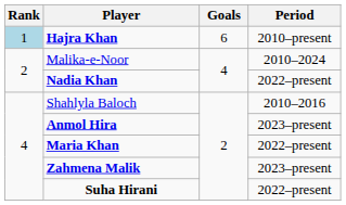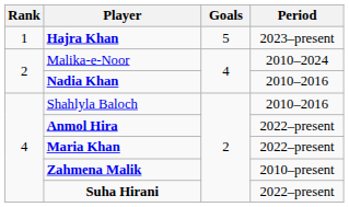Hajra Khan | Rank: lightblue background -> no background
Hajra Khan | Goals: 6 -> 5
Hajra Khan | Period: 2010–present -> 2023–present
Nadia Khan | Period: 2022–present -> 2010–2016
Anmol Hira | Period: 2023–present -> 2022–present
Zahmena Malik | Period: 2023–present -> 2010–present
